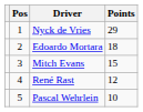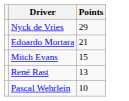- column: Pos | 1 | 2 | 3 | 4 | 5
Edoardo Mortara | Points: 18 -> 21
René Rast | Points: 12 -> 13
